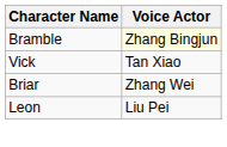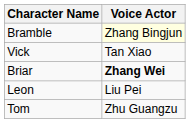Briar | Voice Actor: normal -> bold
+ row: Tom | Zhu Guangzu
